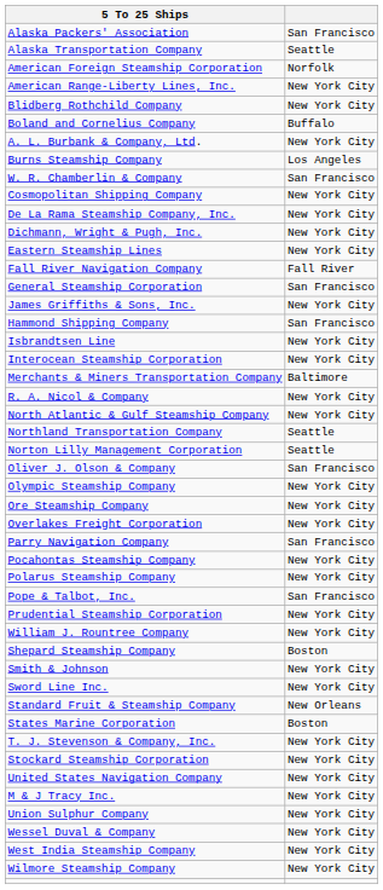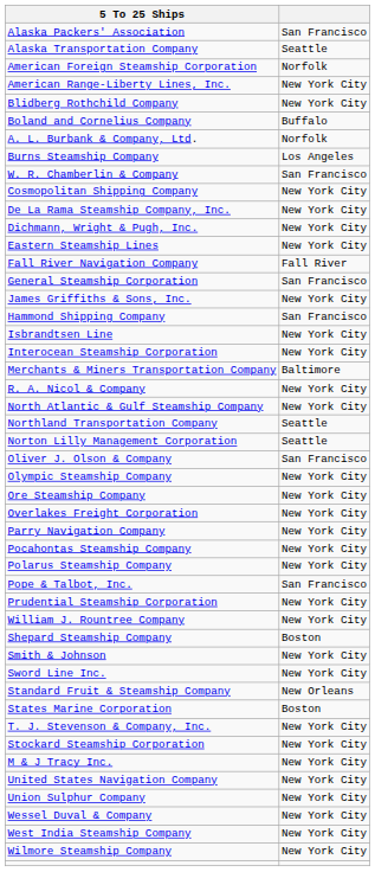A. L. Burbank & Company, Ltd. | column 2: New York City -> Norfolk
Parry Navigation Company | column 2: San Francisco -> New York City
rows swapped: M & J Tracy Inc. <-> United States Navigation Company
